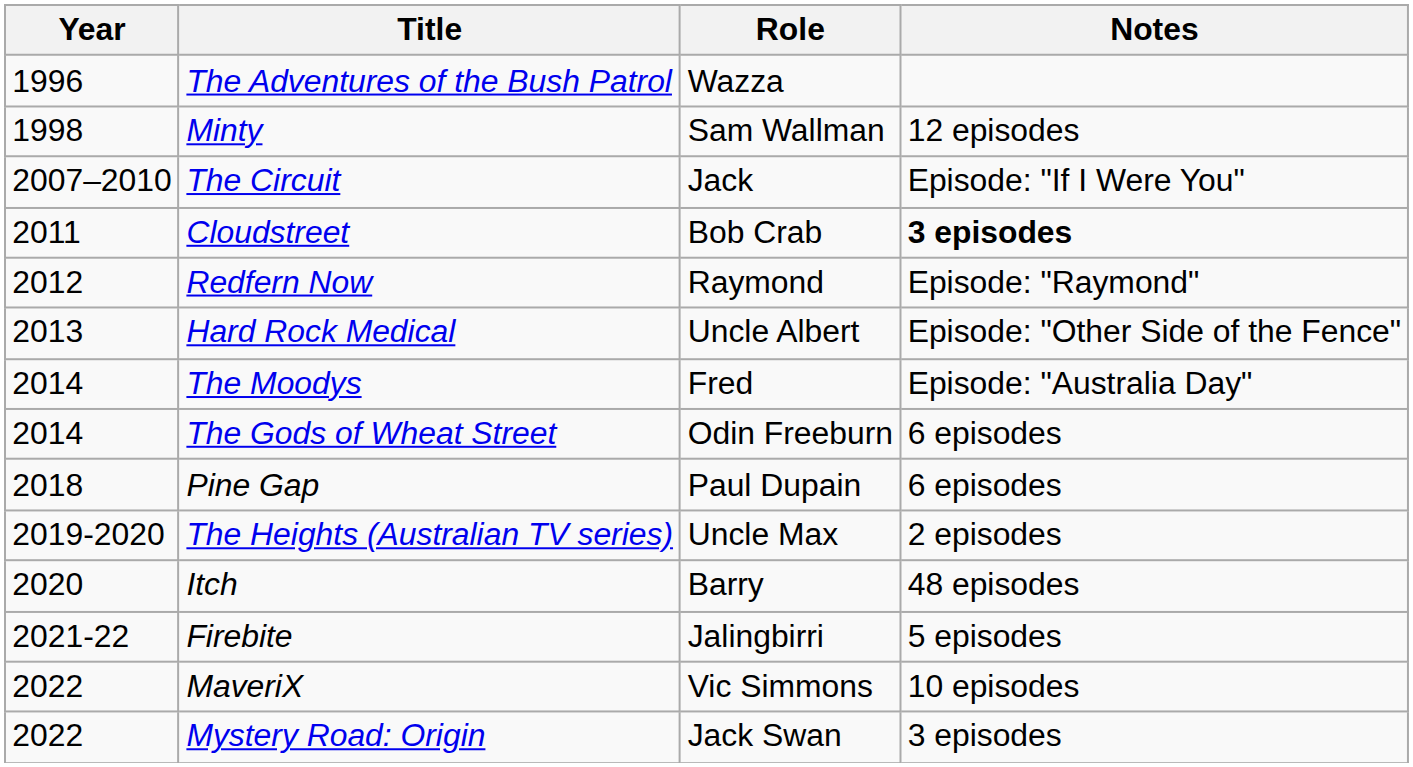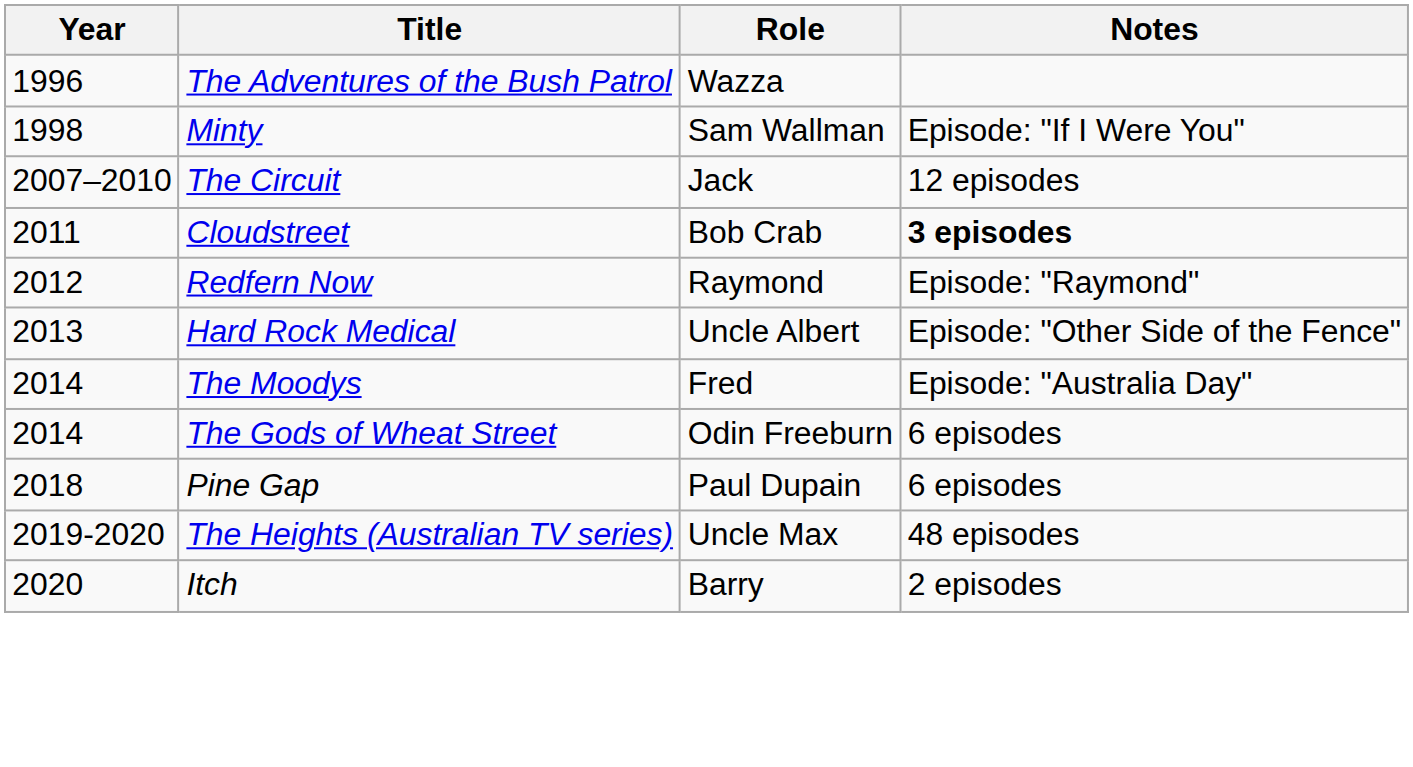Minty | Notes: 12 episodes -> Episode: "If I Were You"
The Circuit | Notes: Episode: "If I Were You" -> 12 episodes
The Heights (Australian TV series) | Notes: 2 episodes -> 48 episodes
Itch | Notes: 48 episodes -> 2 episodes
- row: 2021-22 | Firebite | Jalingbirri | 5 episodes
- row: 2022 | MaveriX | Vic Simmons | 10 episodes
- row: 2022 | Mystery Road: Origin | Jack Swan | 3 episodes
